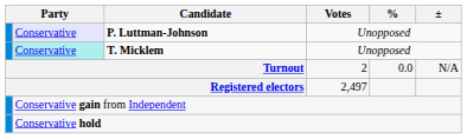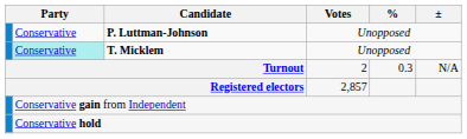P. Luttman-Johnson | column 2: lavender background -> no background
Turnout | %: 0.0 -> 0.3
Registered electors | Votes: 2,497 -> 2,857
